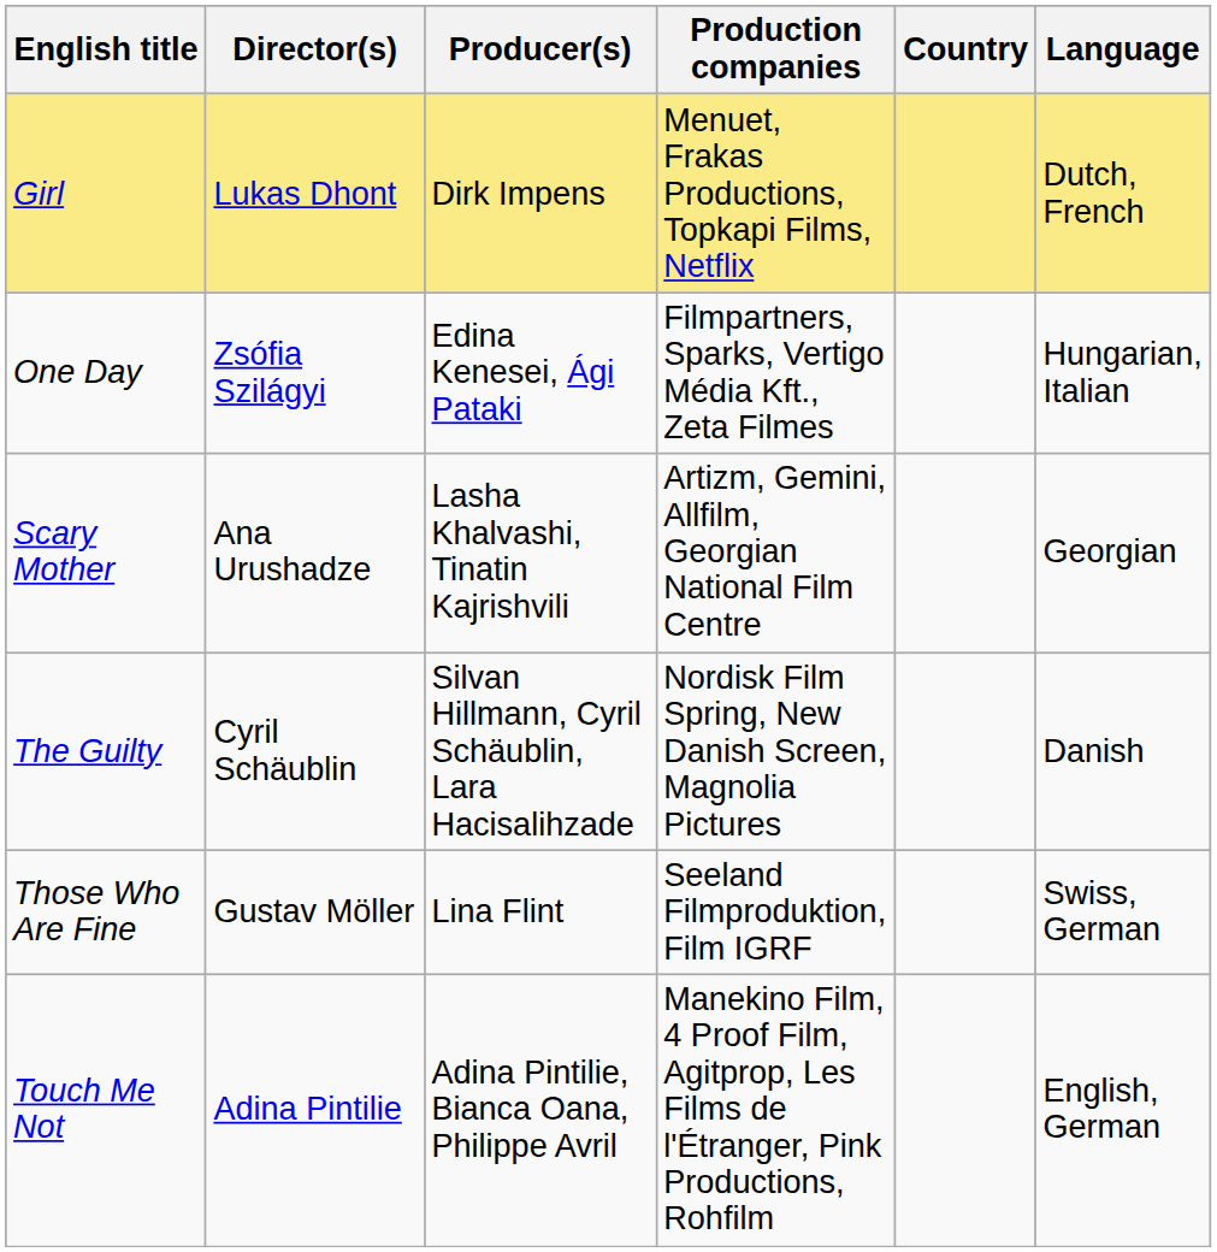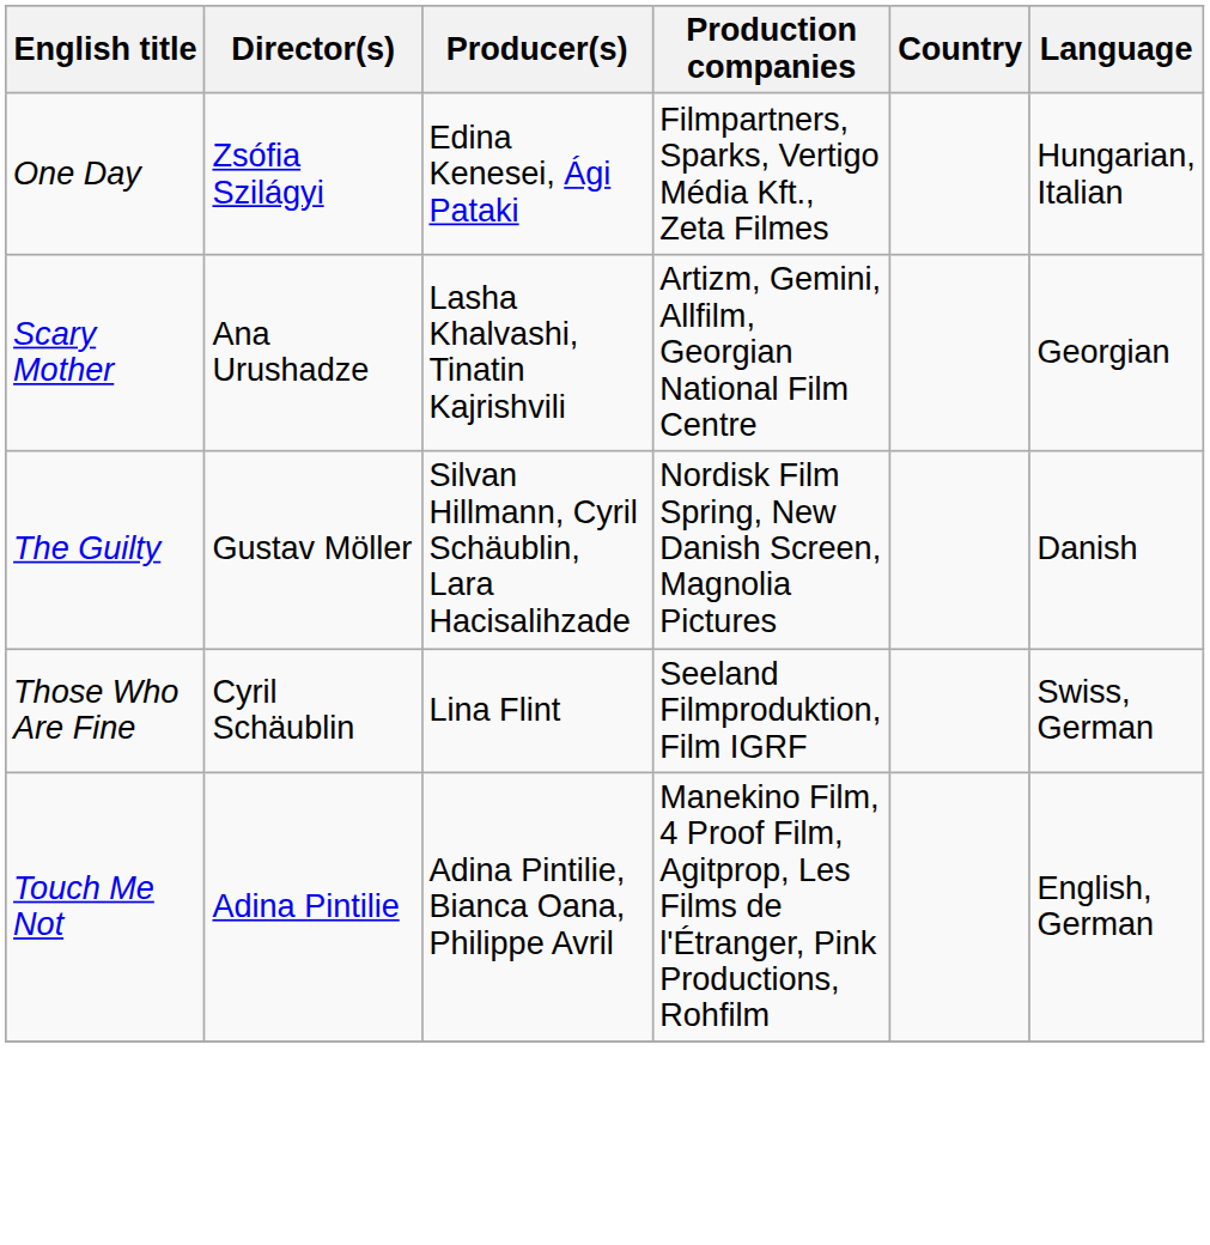- row: Girl | Lukas Dhont | Dirk Impens | Menuet, Frakas Productions, Topkapi Films, Netflix | Dutch, French
The Guilty | Director(s): Cyril Schäublin -> Gustav Möller
Those Who Are Fine | Director(s): Gustav Möller -> Cyril Schäublin
